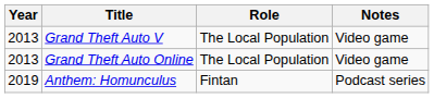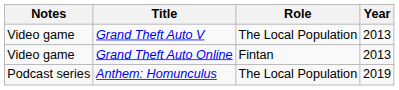columns swapped: Year <-> Notes
Grand Theft Auto Online | Role: The Local Population -> Fintan
Anthem: Homunculus | Role: Fintan -> The Local Population
